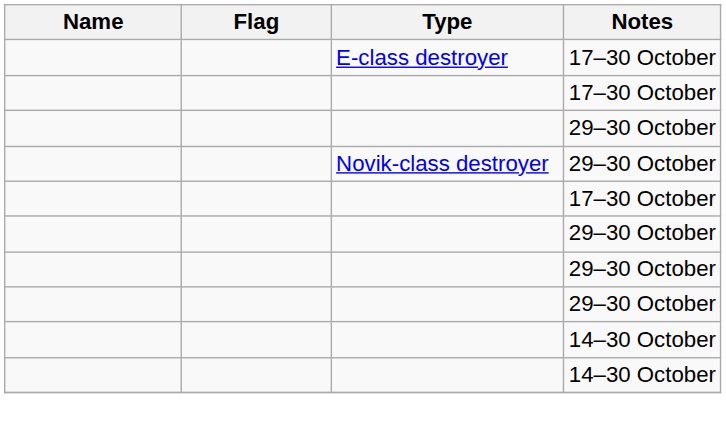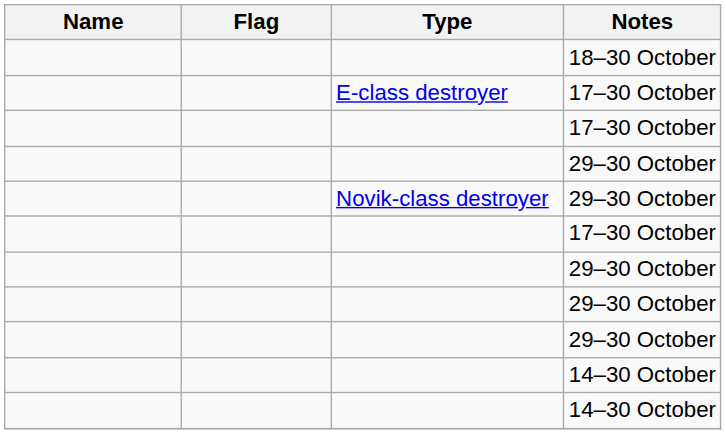+ row: 18–30 October
